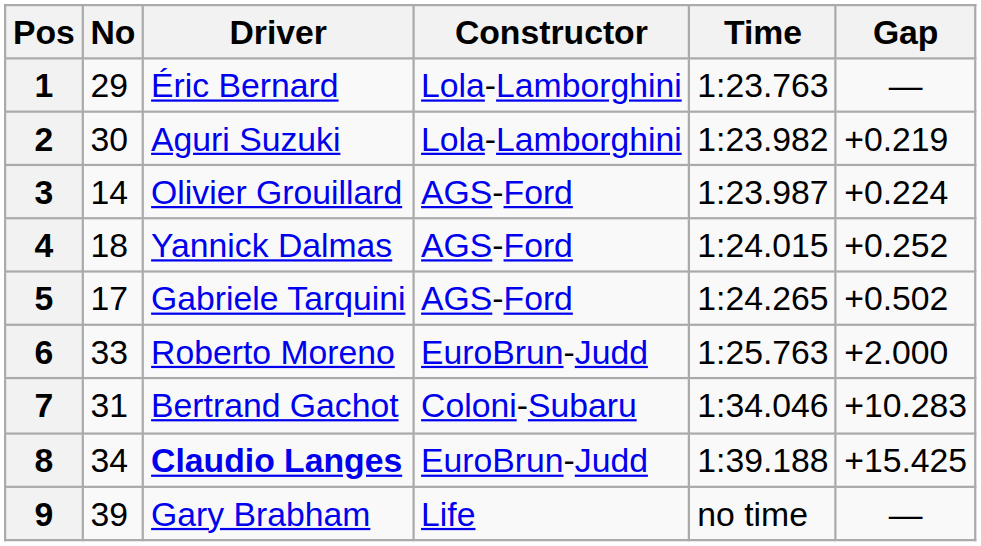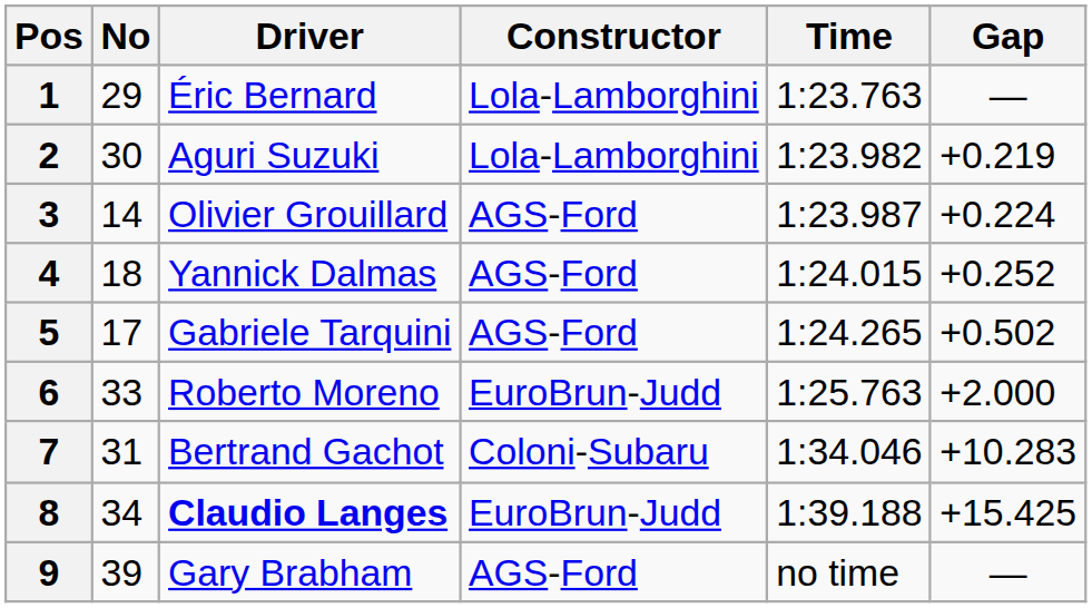9 | Constructor: Life -> AGS-Ford
